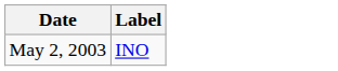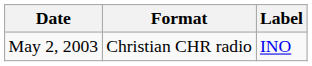+ column: Format | Christian CHR radio
